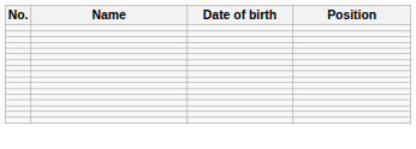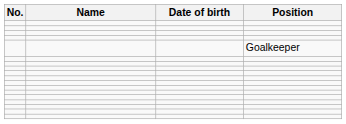+ row: Goalkeeper
